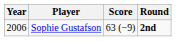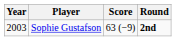Sophie Gustafson | Year: 2006 -> 2003
